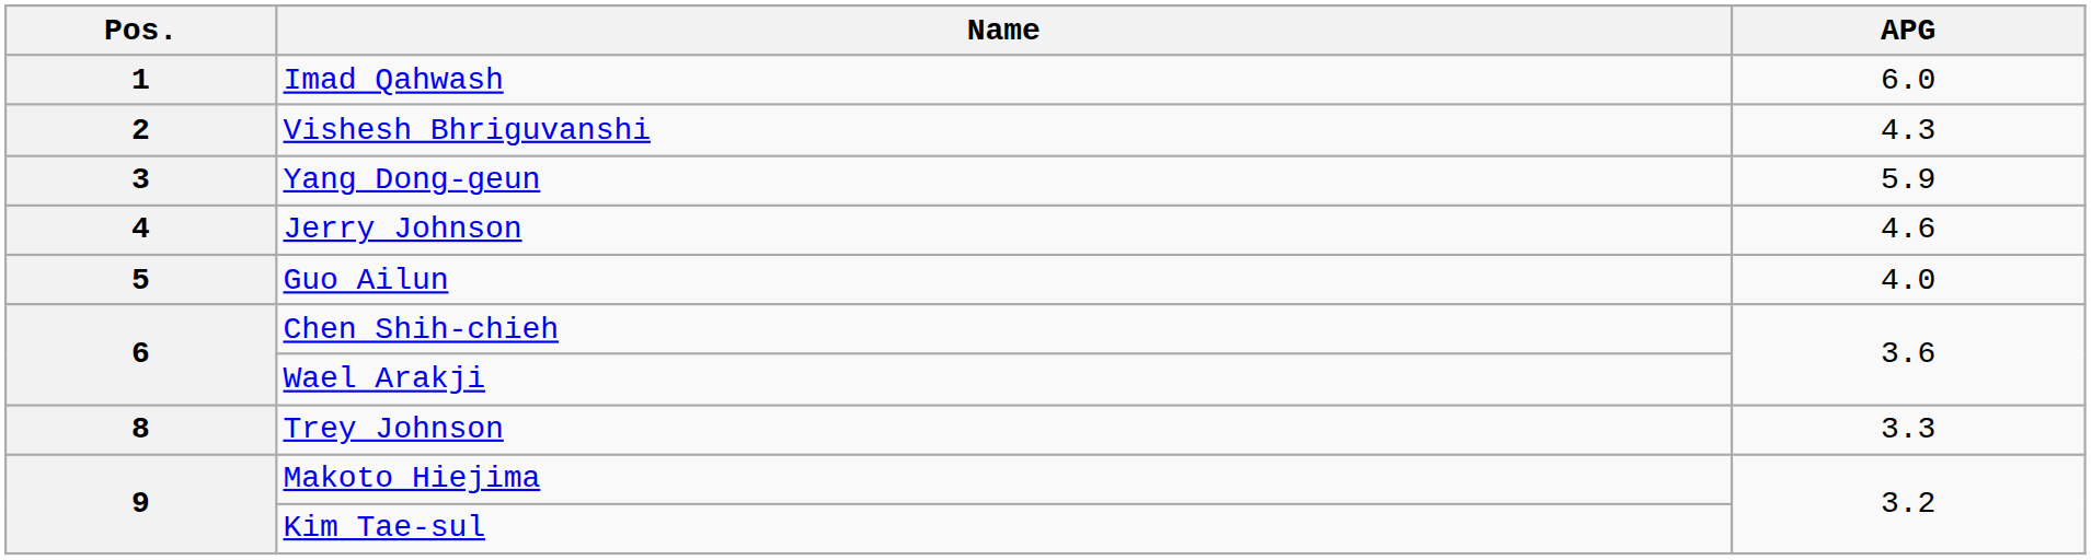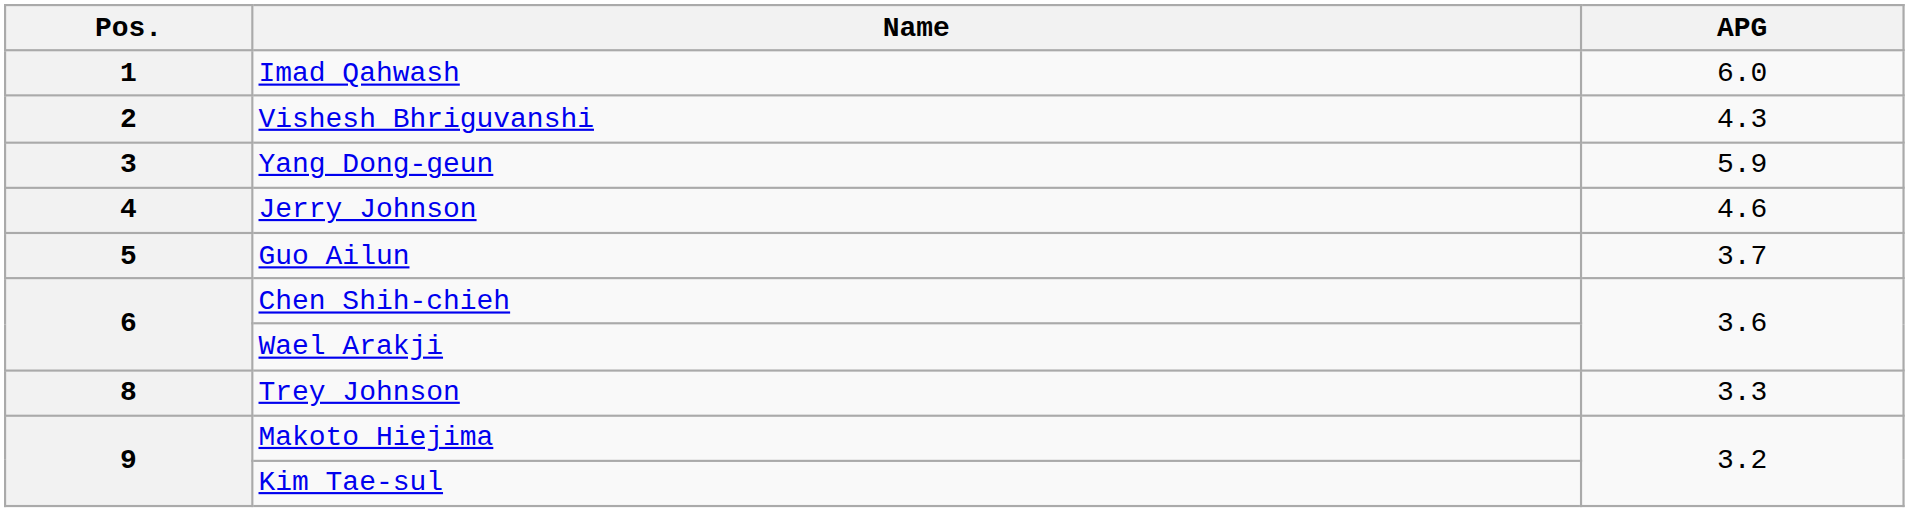Guo Ailun | APG: 4.0 -> 3.7
